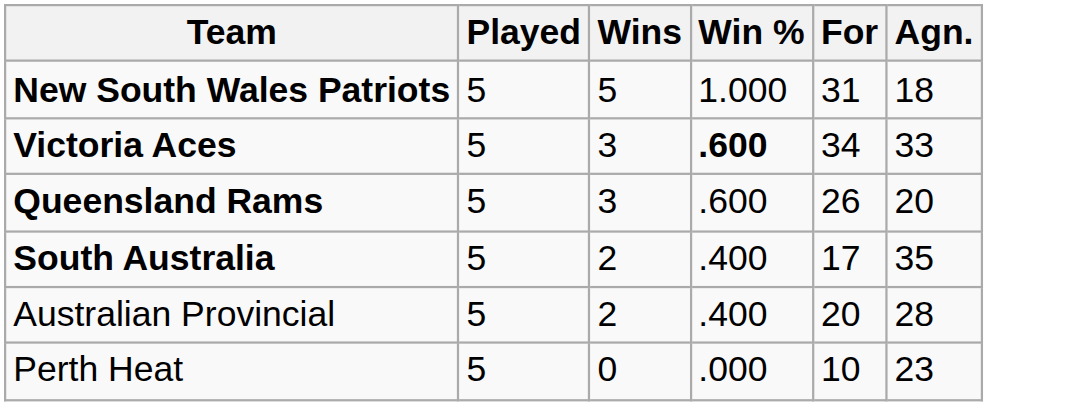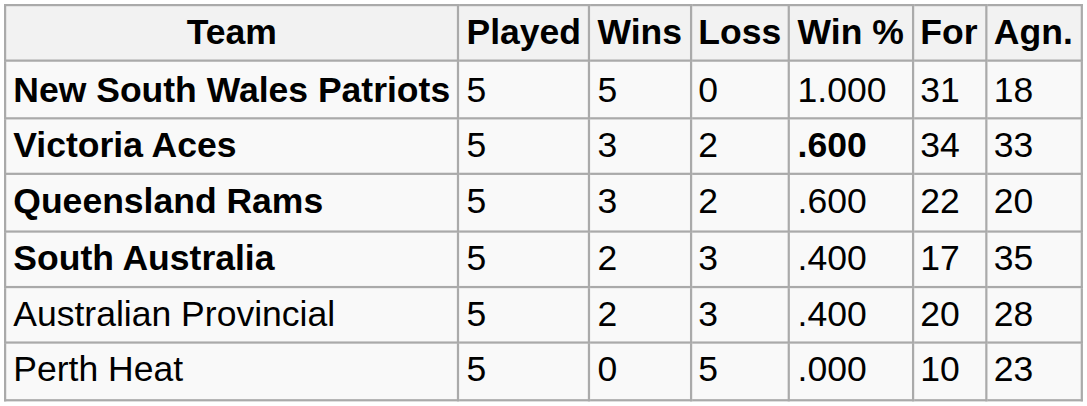+ column: Loss | 0 | 2 | 2 | 3 | 3 | 5
Queensland Rams | For: 26 -> 22
